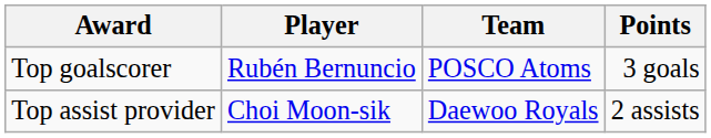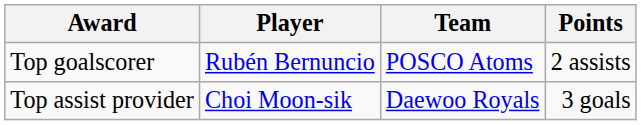Top goalscorer | Points: 3 goals -> 2 assists
Top assist provider | Points: 2 assists -> 3 goals
